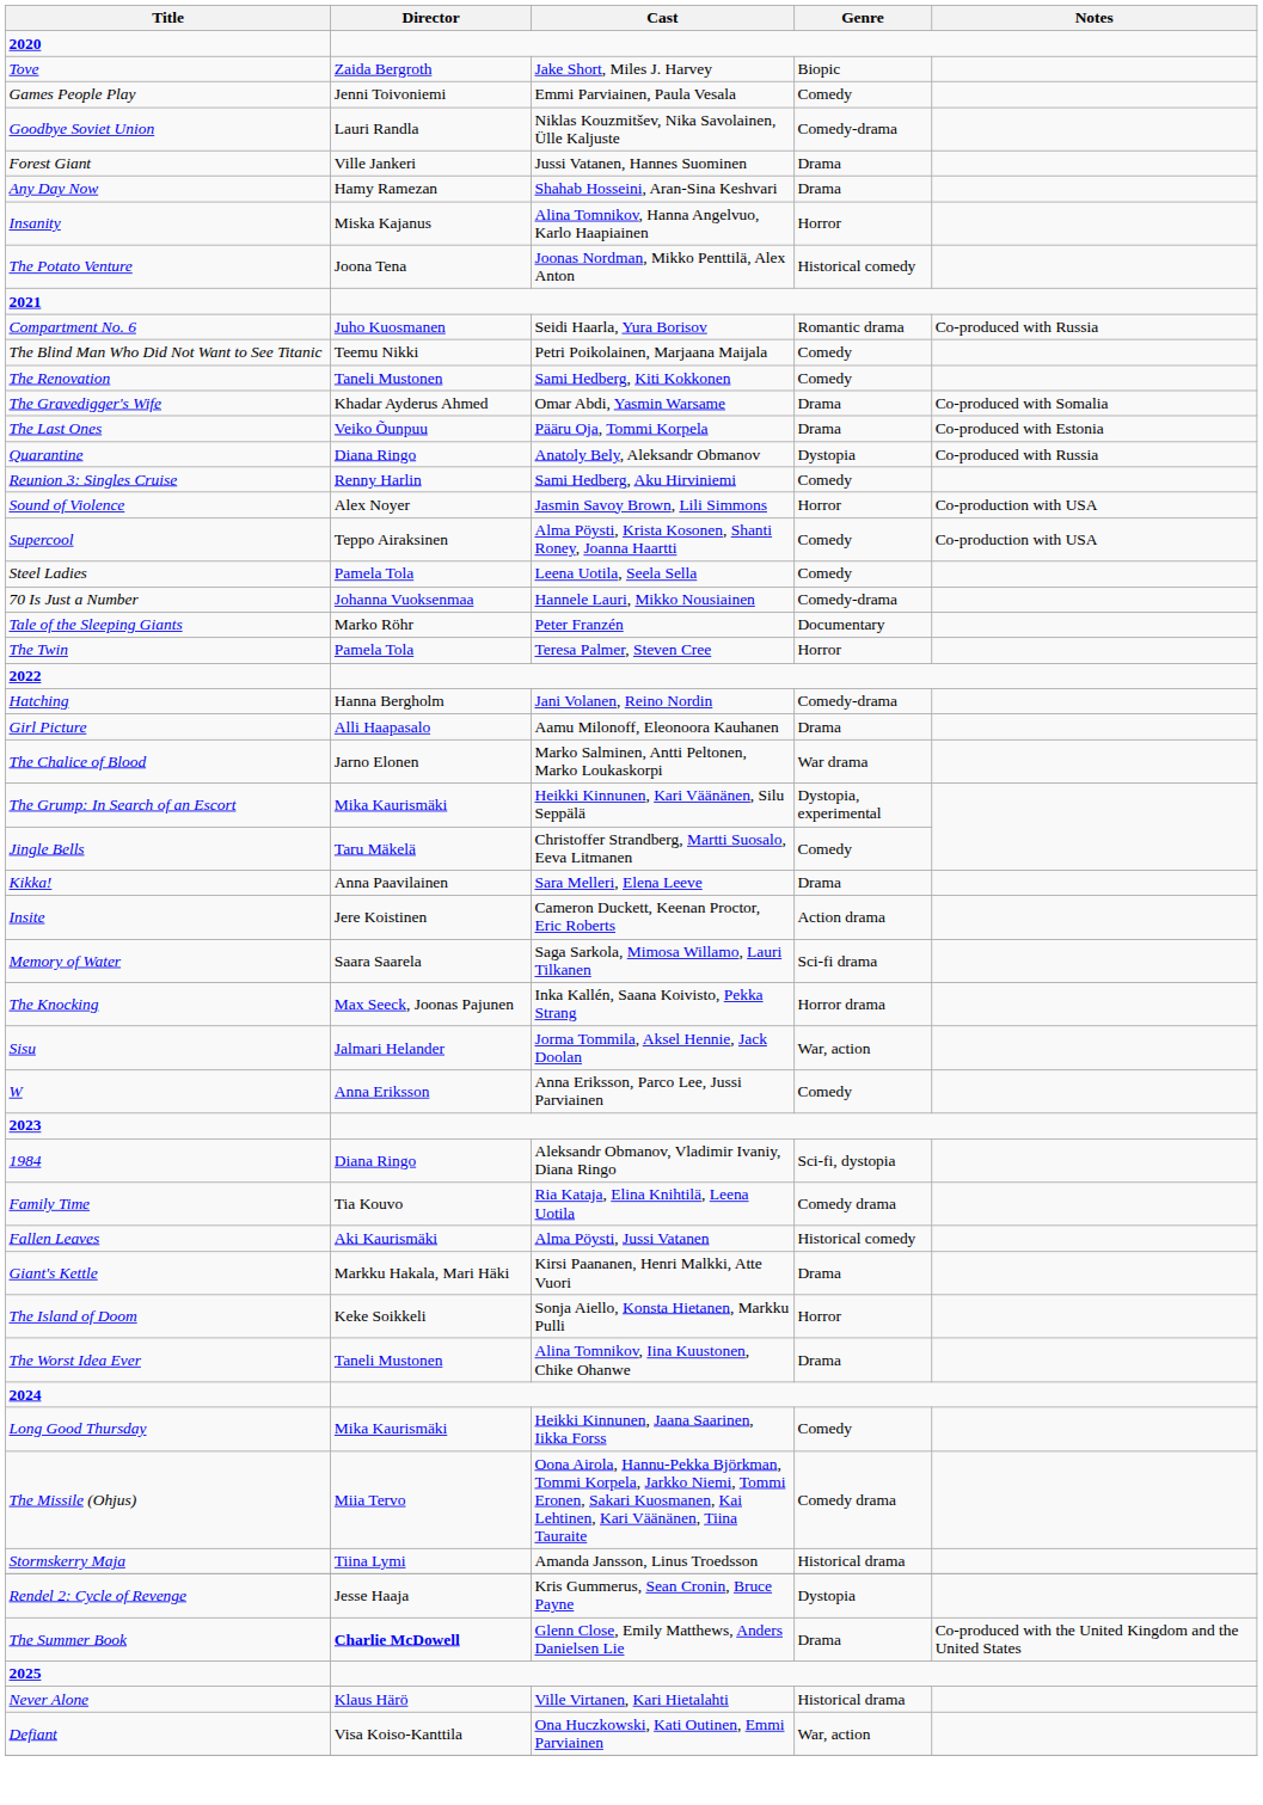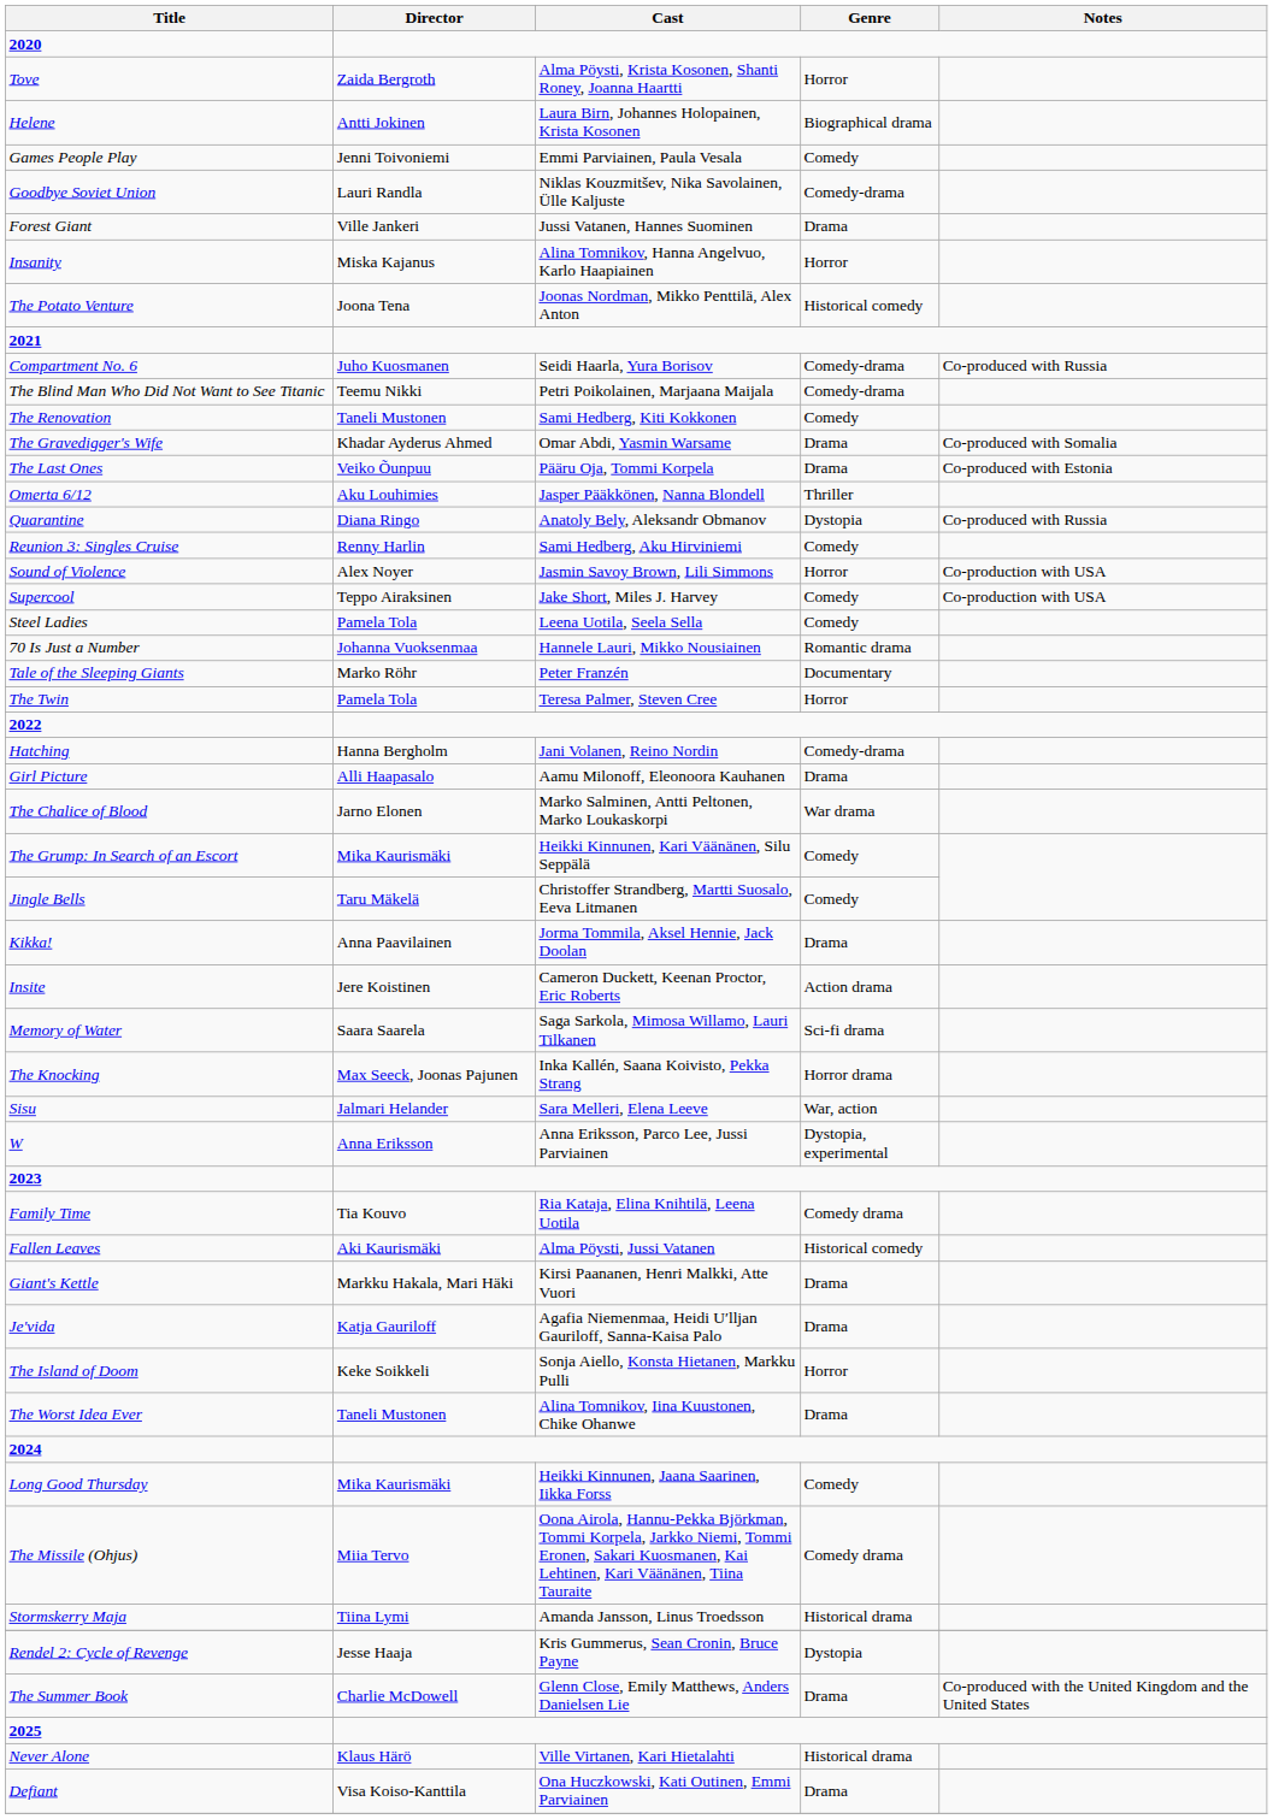Tove | Cast: Jake Short, Miles J. Harvey -> Alma Pöysti, Krista Kosonen, Shanti Roney, Joanna Haartti
Tove | Genre: Biopic -> Horror
+ row: Helene | Antti Jokinen | Laura Birn, Johannes Holopainen, Krista Kosonen | Biographical drama
- row: Any Day Now | Hamy Ramezan | Shahab Hosseini, Aran-Sina Keshvari | Drama
Compartment No. 6 | Genre: Romantic drama -> Comedy-drama
The Blind Man Who Did Not Want to See Titanic | Genre: Comedy -> Comedy-drama
+ row: Omerta 6/12 | Aku Louhimies | Jasper Pääkkönen, Nanna Blondell | Thriller
Supercool | Cast: Alma Pöysti, Krista Kosonen, Shanti Roney, Joanna Haartti -> Jake Short, Miles J. Harvey
70 Is Just a Number | Genre: Comedy-drama -> Romantic drama
The Grump: In Search of an Escort | Genre: Dystopia, experimental -> Comedy
Kikka! | Cast: Sara Melleri, Elena Leeve -> Jorma Tommila, Aksel Hennie, Jack Doolan
Sisu | Cast: Jorma Tommila, Aksel Hennie, Jack Doolan -> Sara Melleri, Elena Leeve
W | Genre: Comedy -> Dystopia, experimental
- row: 1984 | Diana Ringo | Aleksandr Obmanov, Vladimir Ivaniy, Diana Ringo | Sci-fi, dystopia
+ row: Jeʹvida | Katja Gauriloff | Agafia Niemenmaa, Heidi Uʹlljan Gauriloff, Sanna-Kaisa Palo | Drama
The Summer Book | Director: bold -> normal
Defiant | Genre: War, action -> Drama
